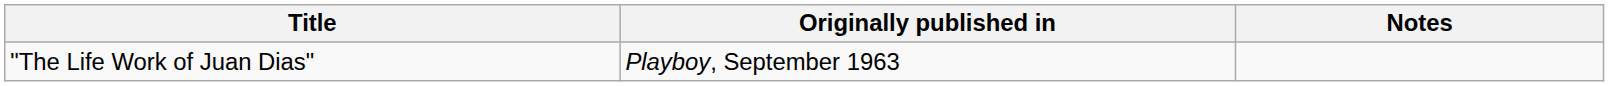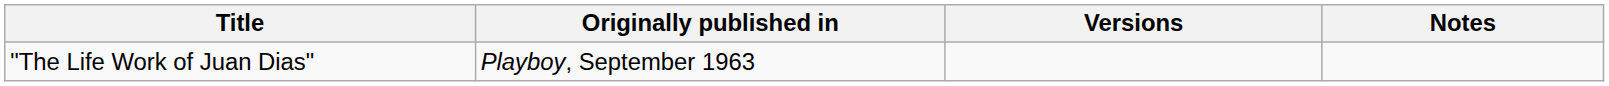+ column: Versions
